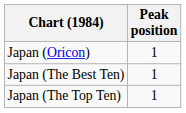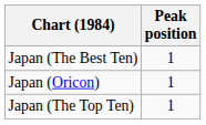rows swapped: Japan (Oricon) <-> Japan (The Best Ten)
